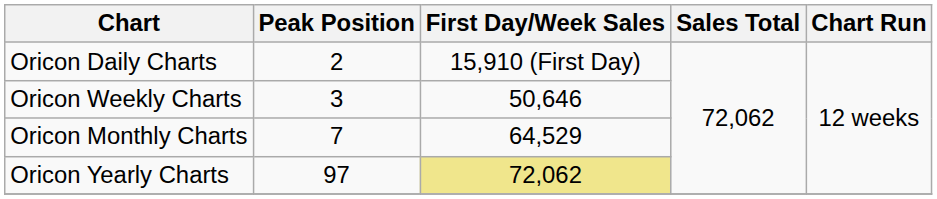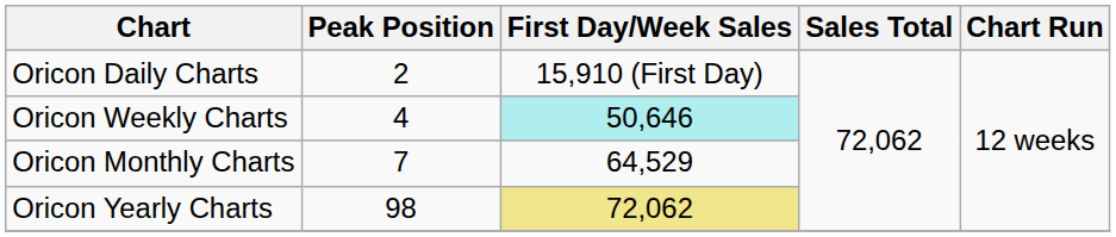Oricon Weekly Charts | Peak Position: 3 -> 4
Oricon Weekly Charts | First Day/Week Sales: no background -> paleturquoise background
Oricon Yearly Charts | Peak Position: 97 -> 98
